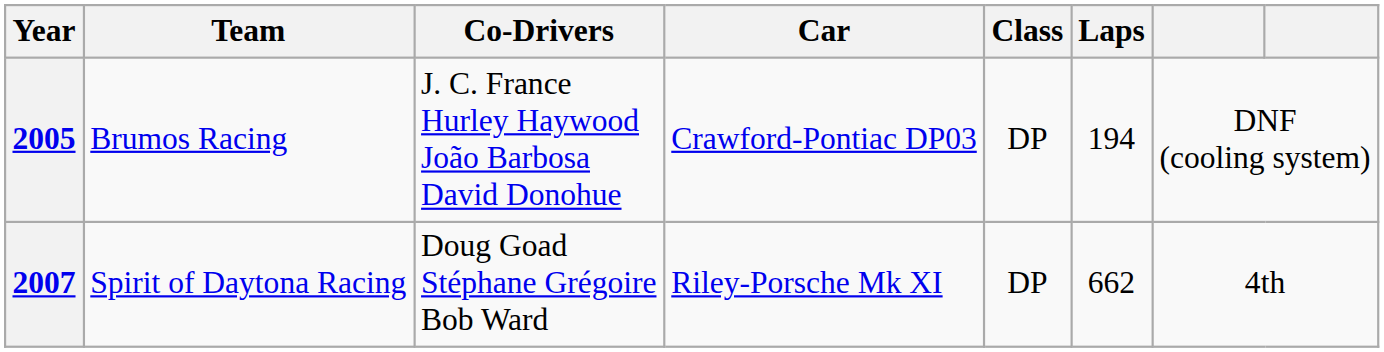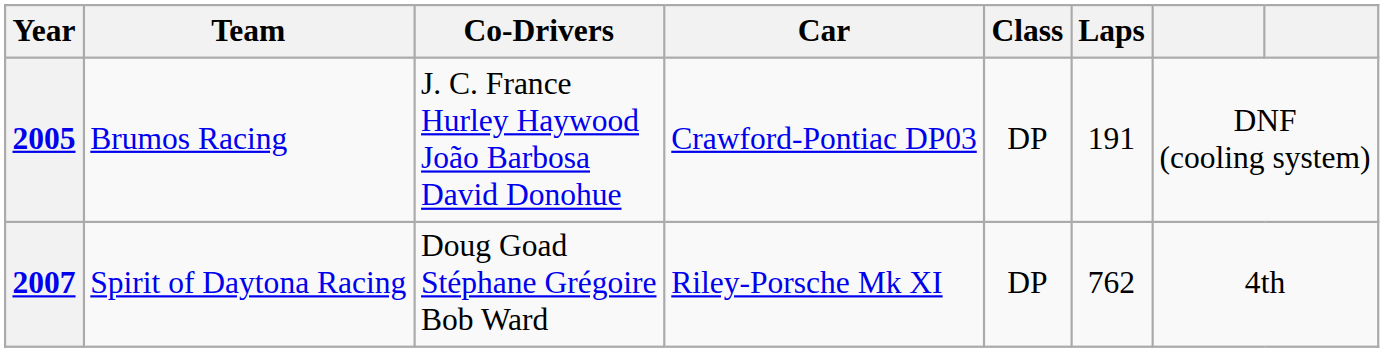2005 | Laps: 194 -> 191
2007 | Laps: 662 -> 762
